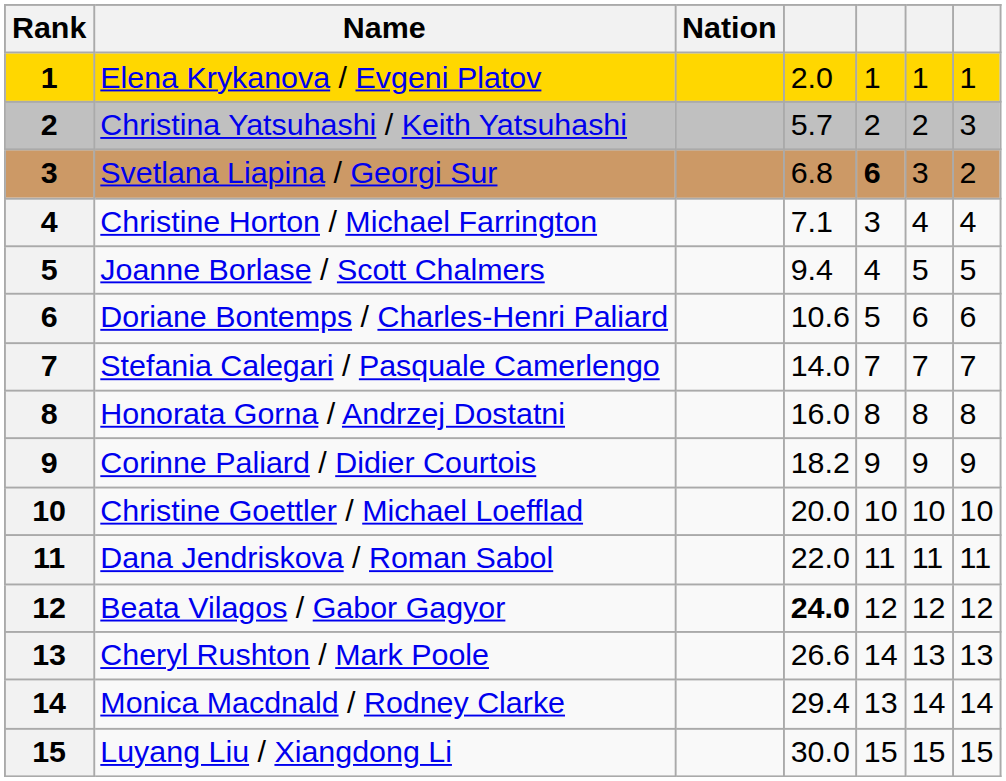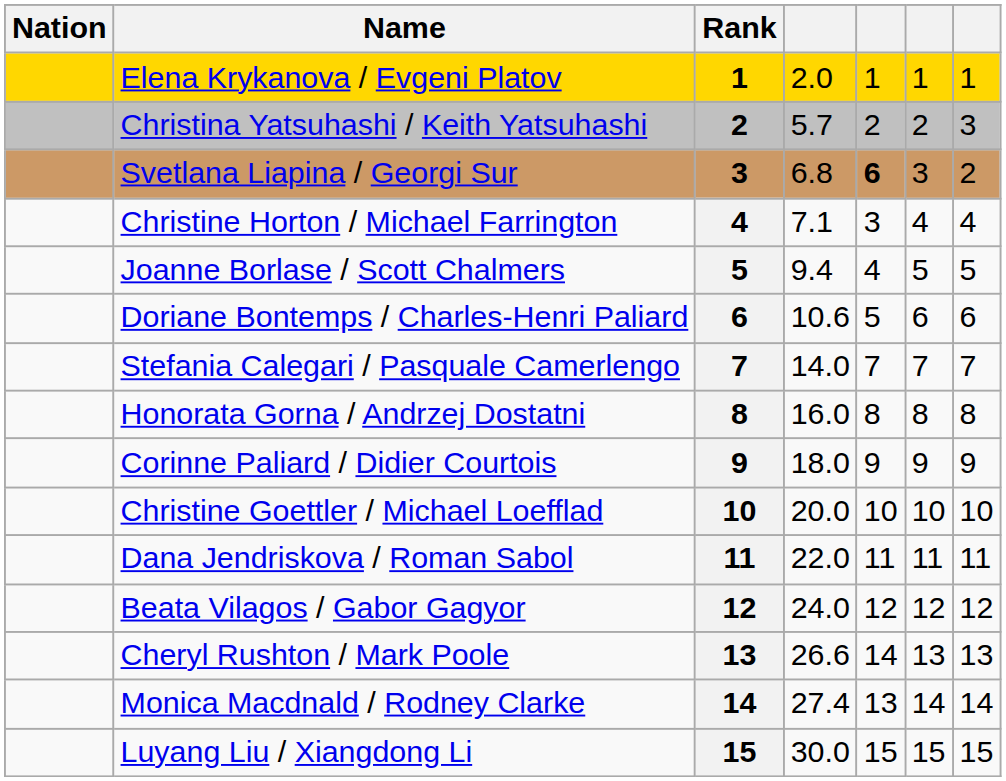columns swapped: Rank <-> Nation
Corinne Paliard / Didier Courtois | column 4: 18.2 -> 18.0
Beata Vilagos / Gabor Gagyor | column 4: bold -> normal
Monica Macdnald / Rodney Clarke | column 4: 29.4 -> 27.4
